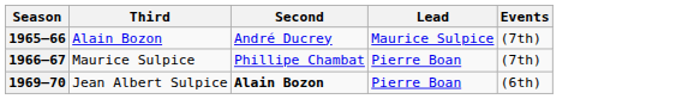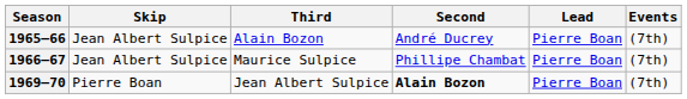+ column: Skip | Jean Albert Sulpice | Jean Albert Sulpice | Pierre Boan
1965–66 | Lead: Maurice Sulpice -> Pierre Boan
1969–70 | Events: (6th) -> (7th)
